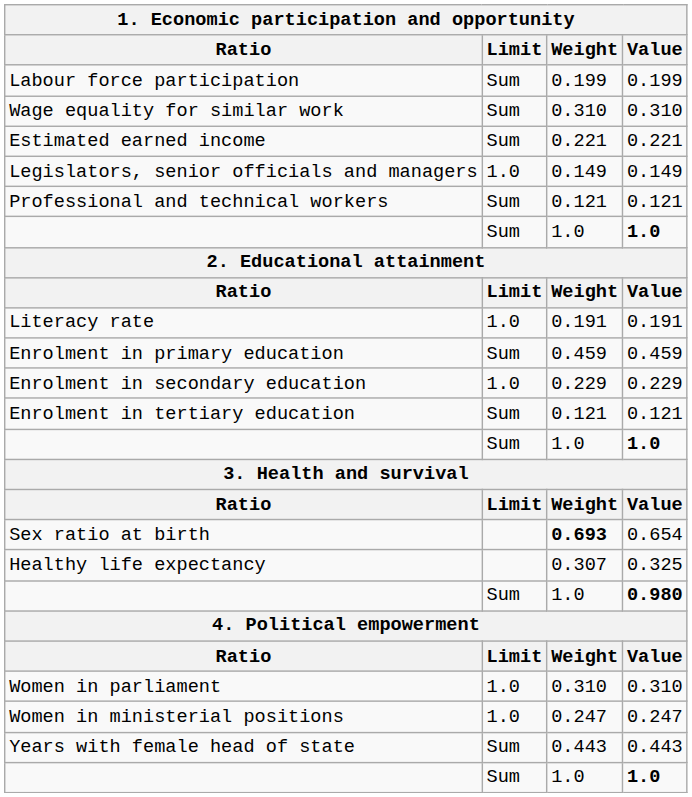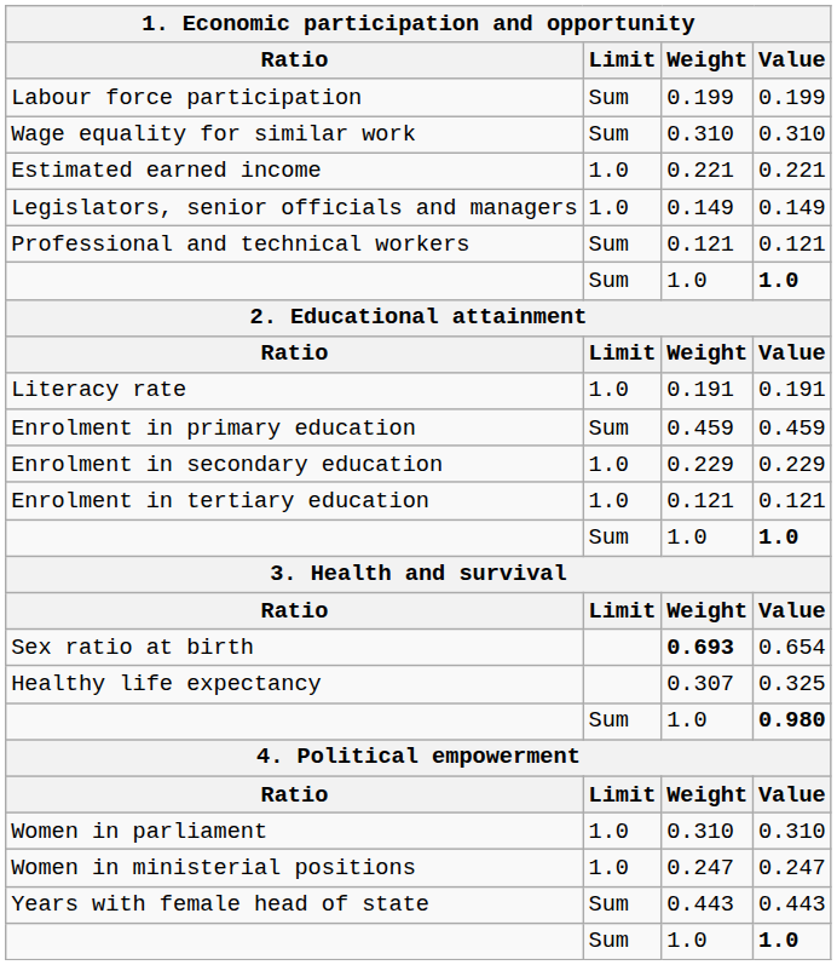Estimated earned income | Limit: Sum -> 1.0
Enrolment in tertiary education | Limit: Sum -> 1.0
